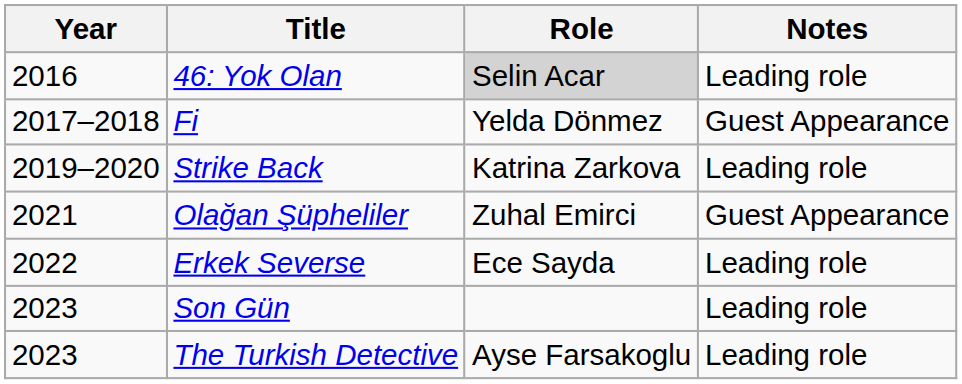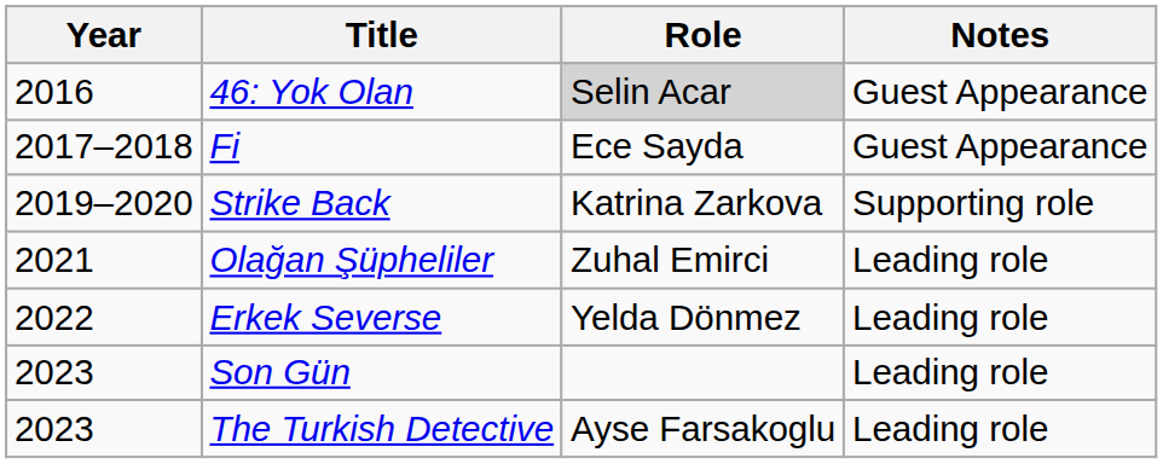46: Yok Olan | Notes: Leading role -> Guest Appearance
Fi | Role: Yelda Dönmez -> Ece Sayda
Strike Back | Notes: Leading role -> Supporting role
Olağan Şüpheliler | Notes: Guest Appearance -> Leading role
Erkek Severse | Role: Ece Sayda -> Yelda Dönmez
